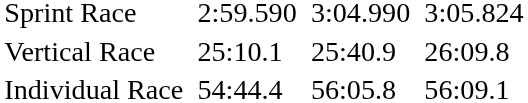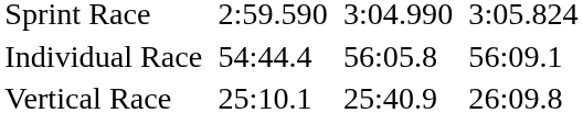rows swapped: Vertical Race <-> Individual Race
